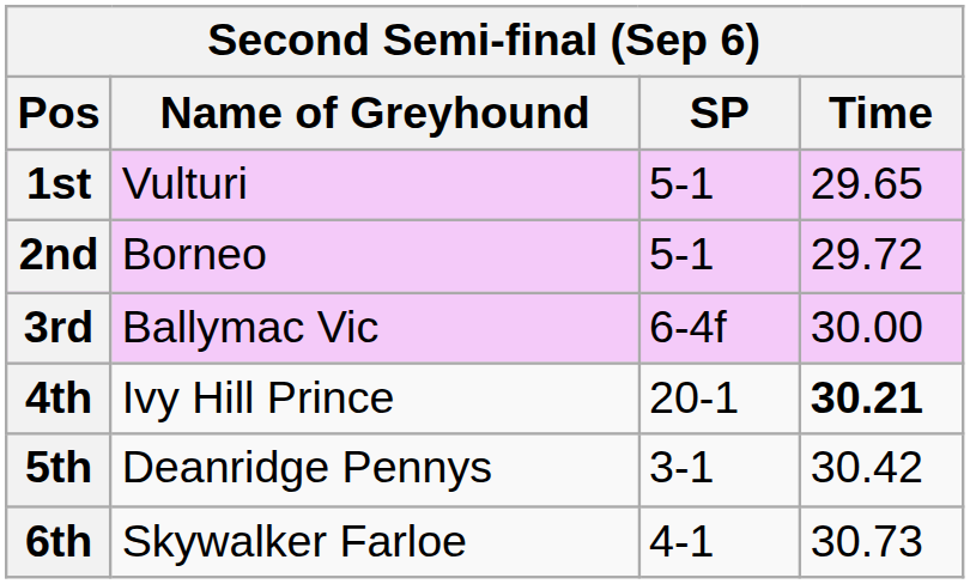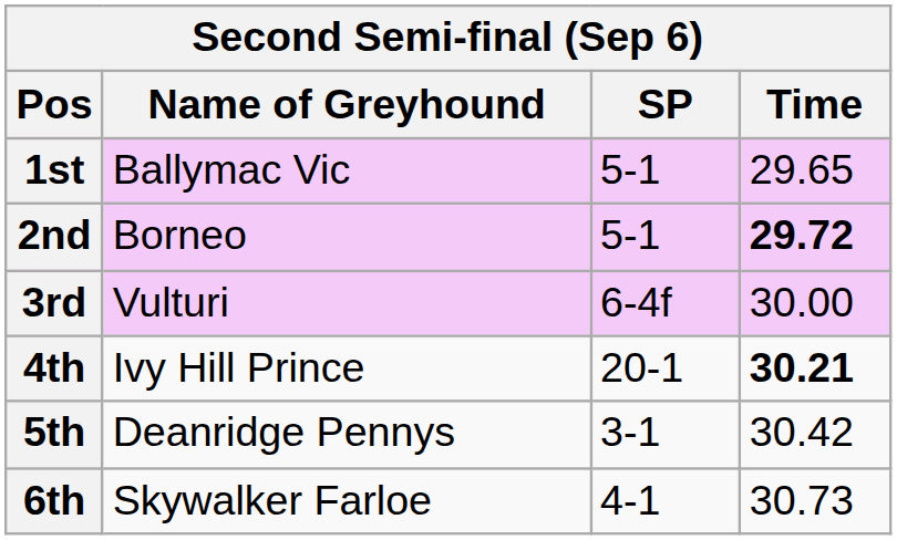1st | Name of Greyhound: Vulturi -> Ballymac Vic
2nd | Time: normal -> bold
3rd | Name of Greyhound: Ballymac Vic -> Vulturi
